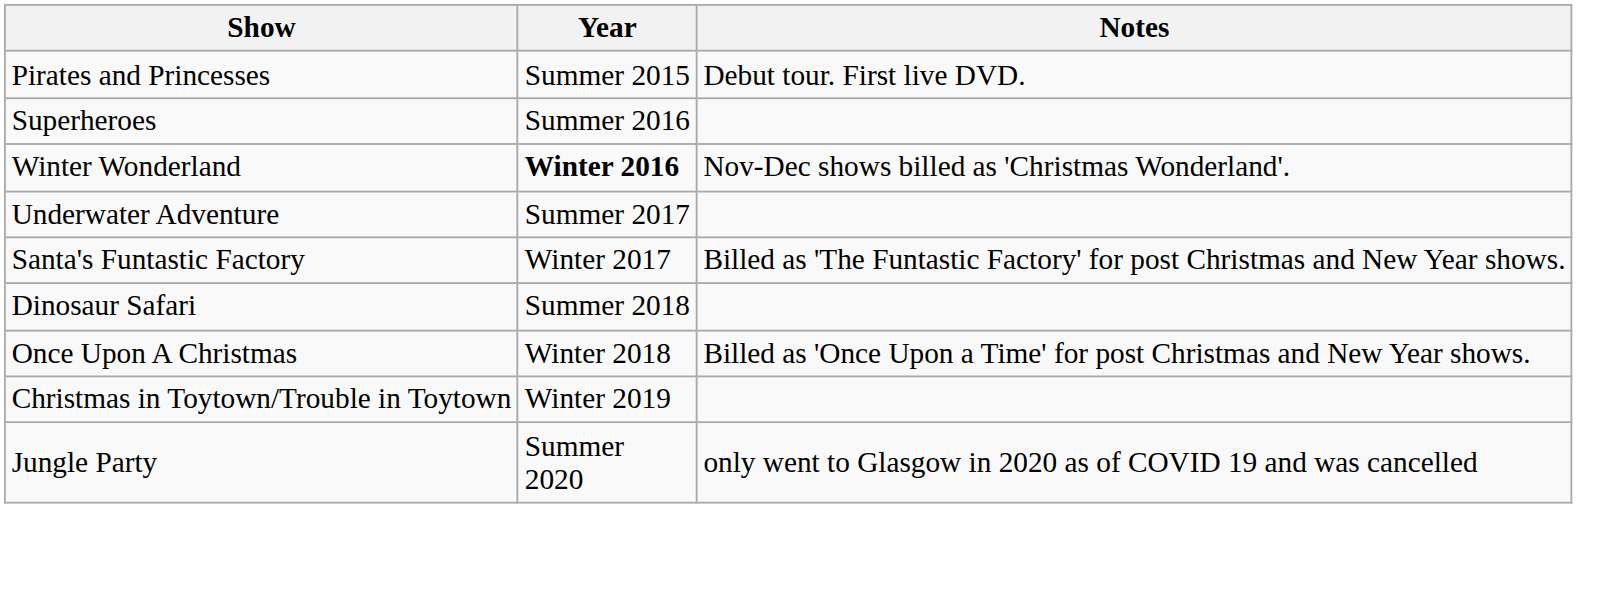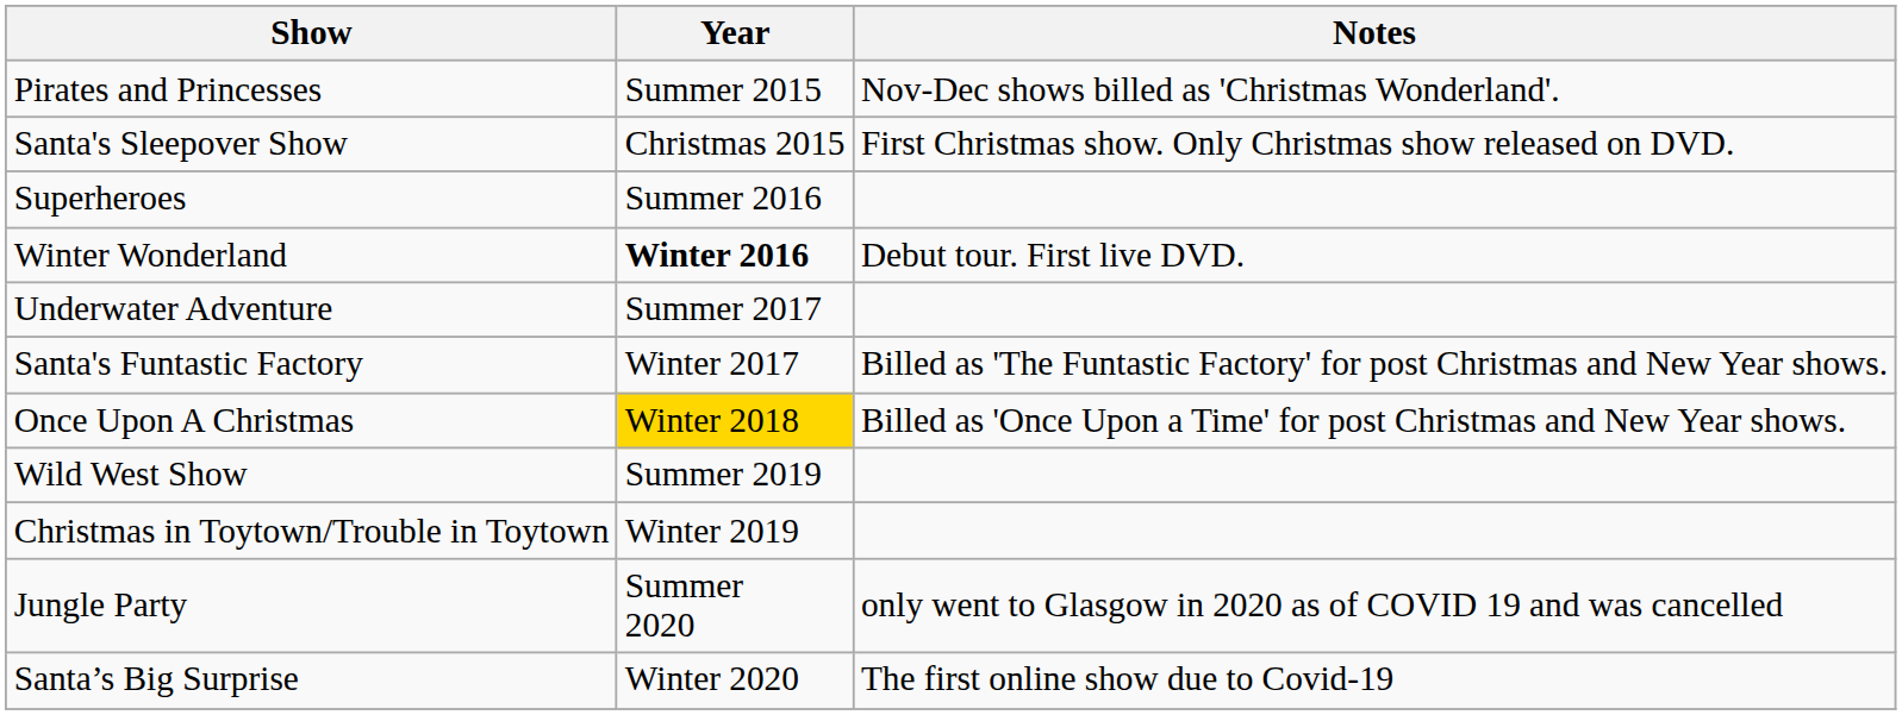Pirates and Princesses | Notes: Debut tour. First live DVD. -> Nov-Dec shows billed as 'Christmas Wonderland'.
+ row: Santa's Sleepover Show | Christmas 2015 | First Christmas show. Only Christmas show released on DVD.
Winter Wonderland | Notes: Nov-Dec shows billed as 'Christmas Wonderland'. -> Debut tour. First live DVD.
- row: Dinosaur Safari | Summer 2018
Once Upon A Christmas | Year: no background -> gold background
+ row: Wild West Show | Summer 2019
+ row: Santa’s Big Surprise | Winter 2020 | The first online show due to Covid-19
